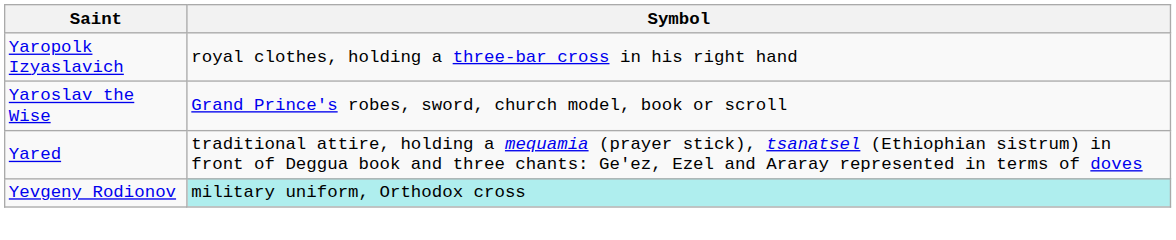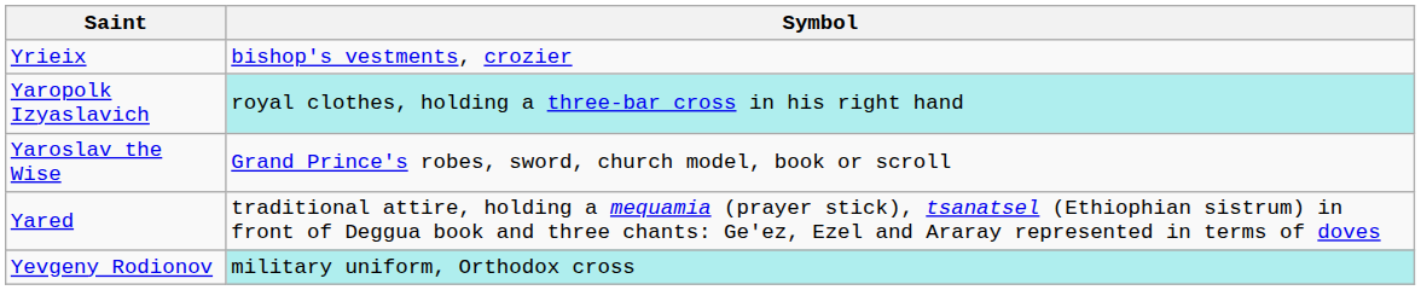+ row: Yrieix | bishop's vestments, crozier
Yaropolk Izyaslavich | Symbol: no background -> paleturquoise background
